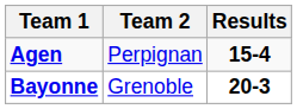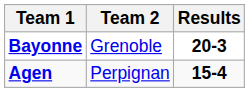rows swapped: Agen <-> Bayonne
